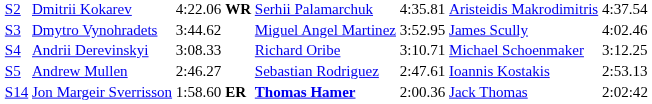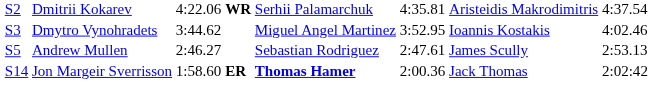Dmytro Vynohradets | column 6: James Scully -> Ioannis Kostakis
- row: S4 | Andrii Derevinskyi | 3:08.33 | Richard Oribe | 3:10.71 | Michael Schoenmaker | 3:12.25
Andrew Mullen | column 6: Ioannis Kostakis -> James Scully
